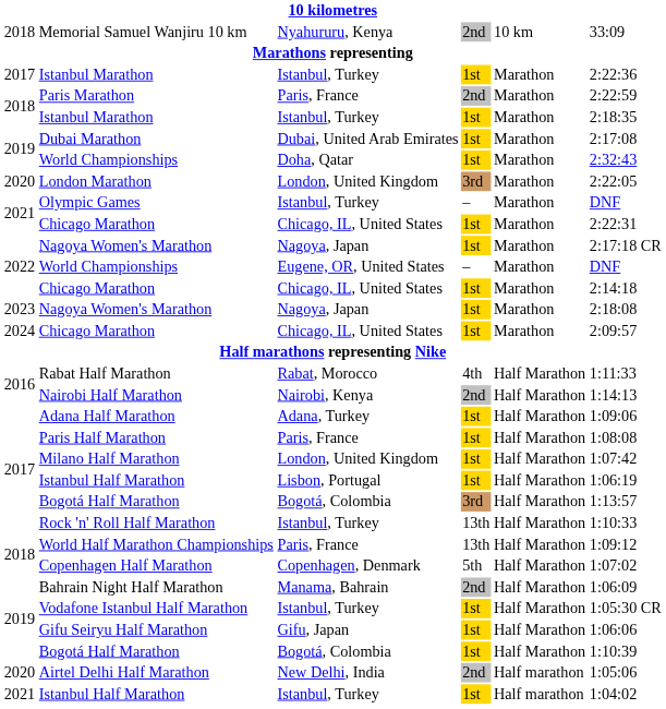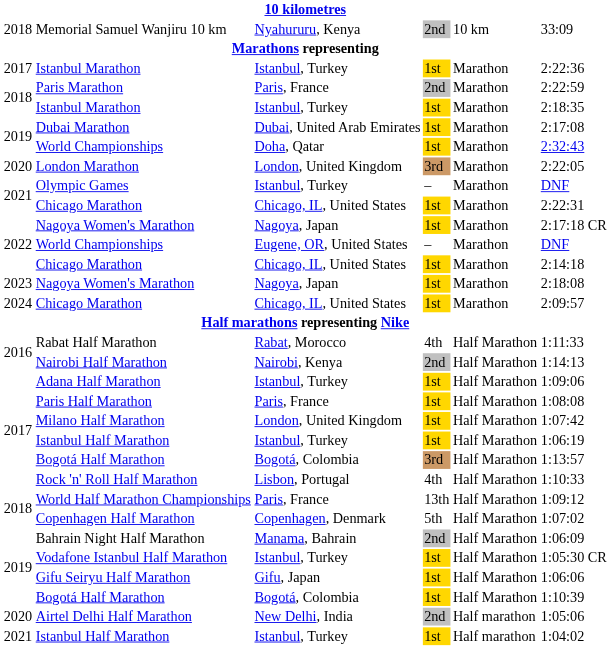Adana Half Marathon | column 3: Adana, Turkey -> Istanbul, Turkey
2017 / Istanbul Half Marathon | column 3: Lisbon, Portugal -> Istanbul, Turkey
Rock 'n' Roll Half Marathon | column 3: Istanbul, Turkey -> Lisbon, Portugal
Rock 'n' Roll Half Marathon | column 4: 13th -> 4th
